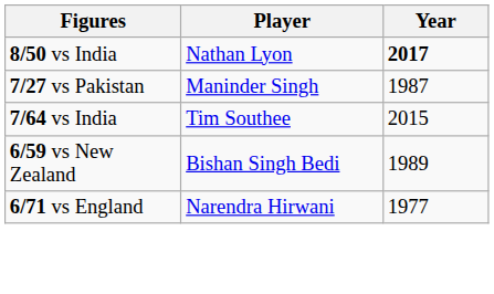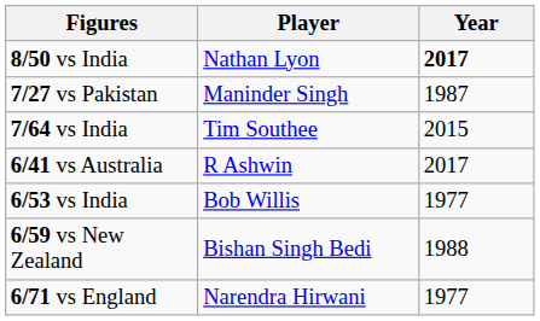+ row: 6/41 vs Australia | R Ashwin | 2017
+ row: 6/53 vs India | Bob Willis | 1977
6/59 vs New Zealand | Year: 1989 -> 1988
